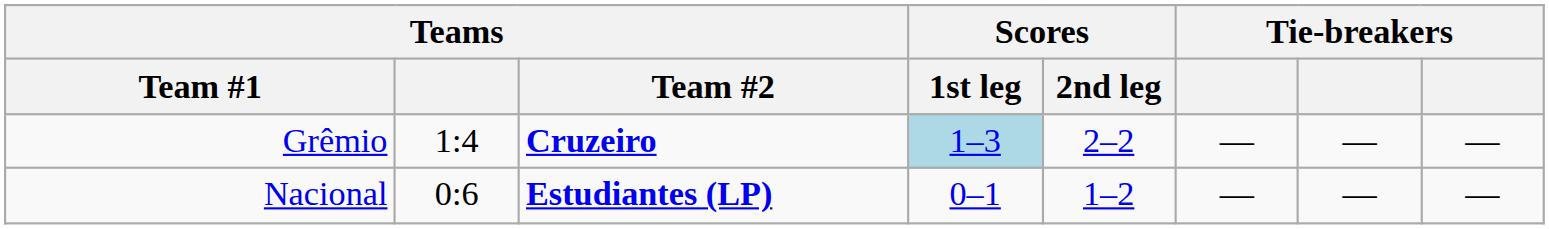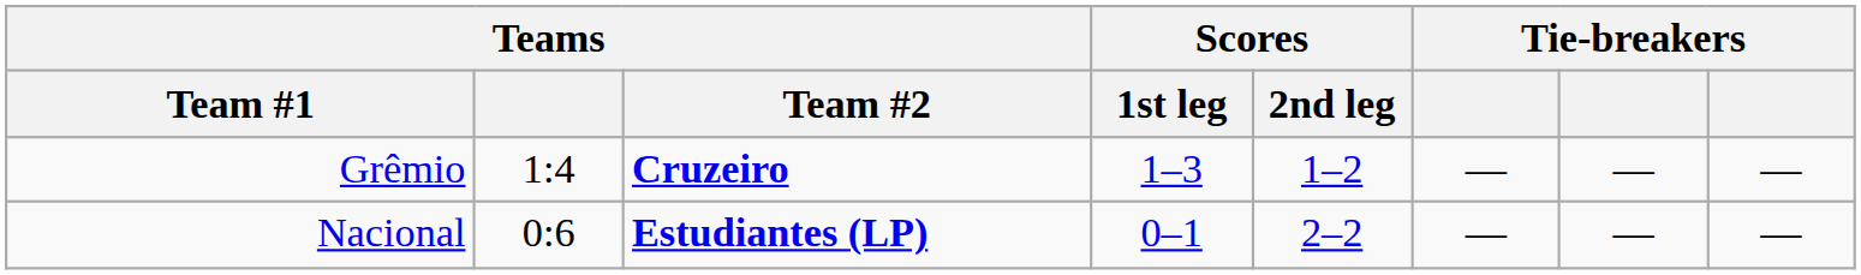Grêmio | Scores / 1st leg: lightblue background -> no background
Grêmio | Scores / 2nd leg: 2–2 -> 1–2
Nacional | Scores / 2nd leg: 1–2 -> 2–2
